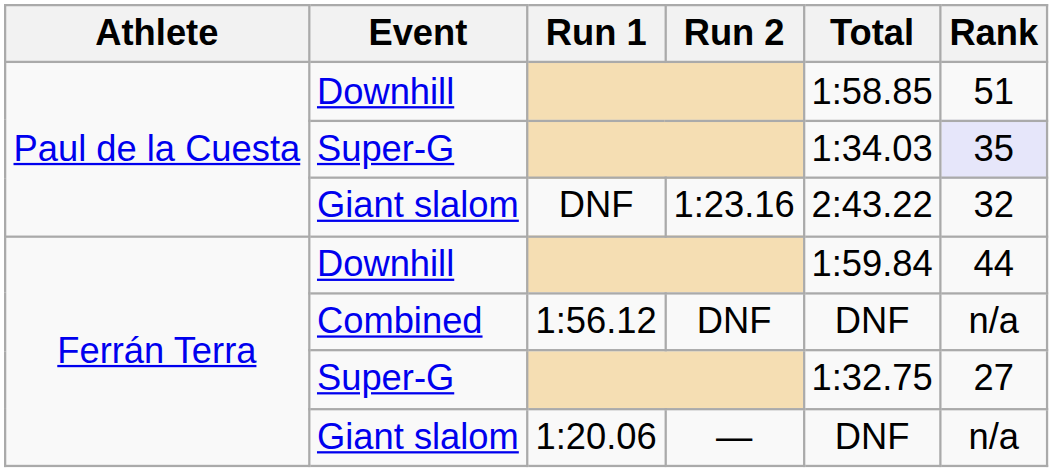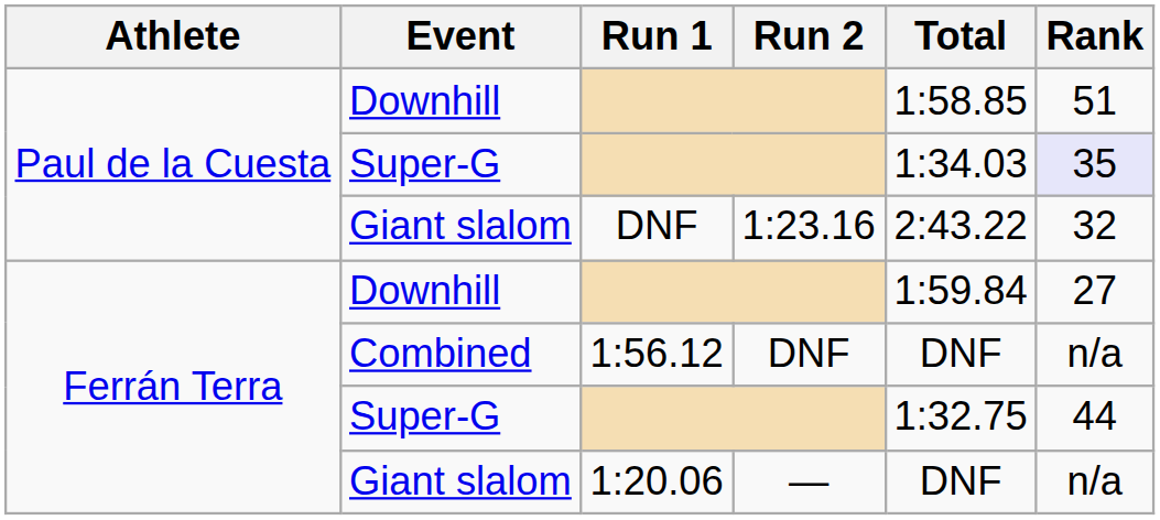Ferrán Terra / Downhill | Rank: 44 -> 27
Ferrán Terra / Super-G | Rank: 27 -> 44
